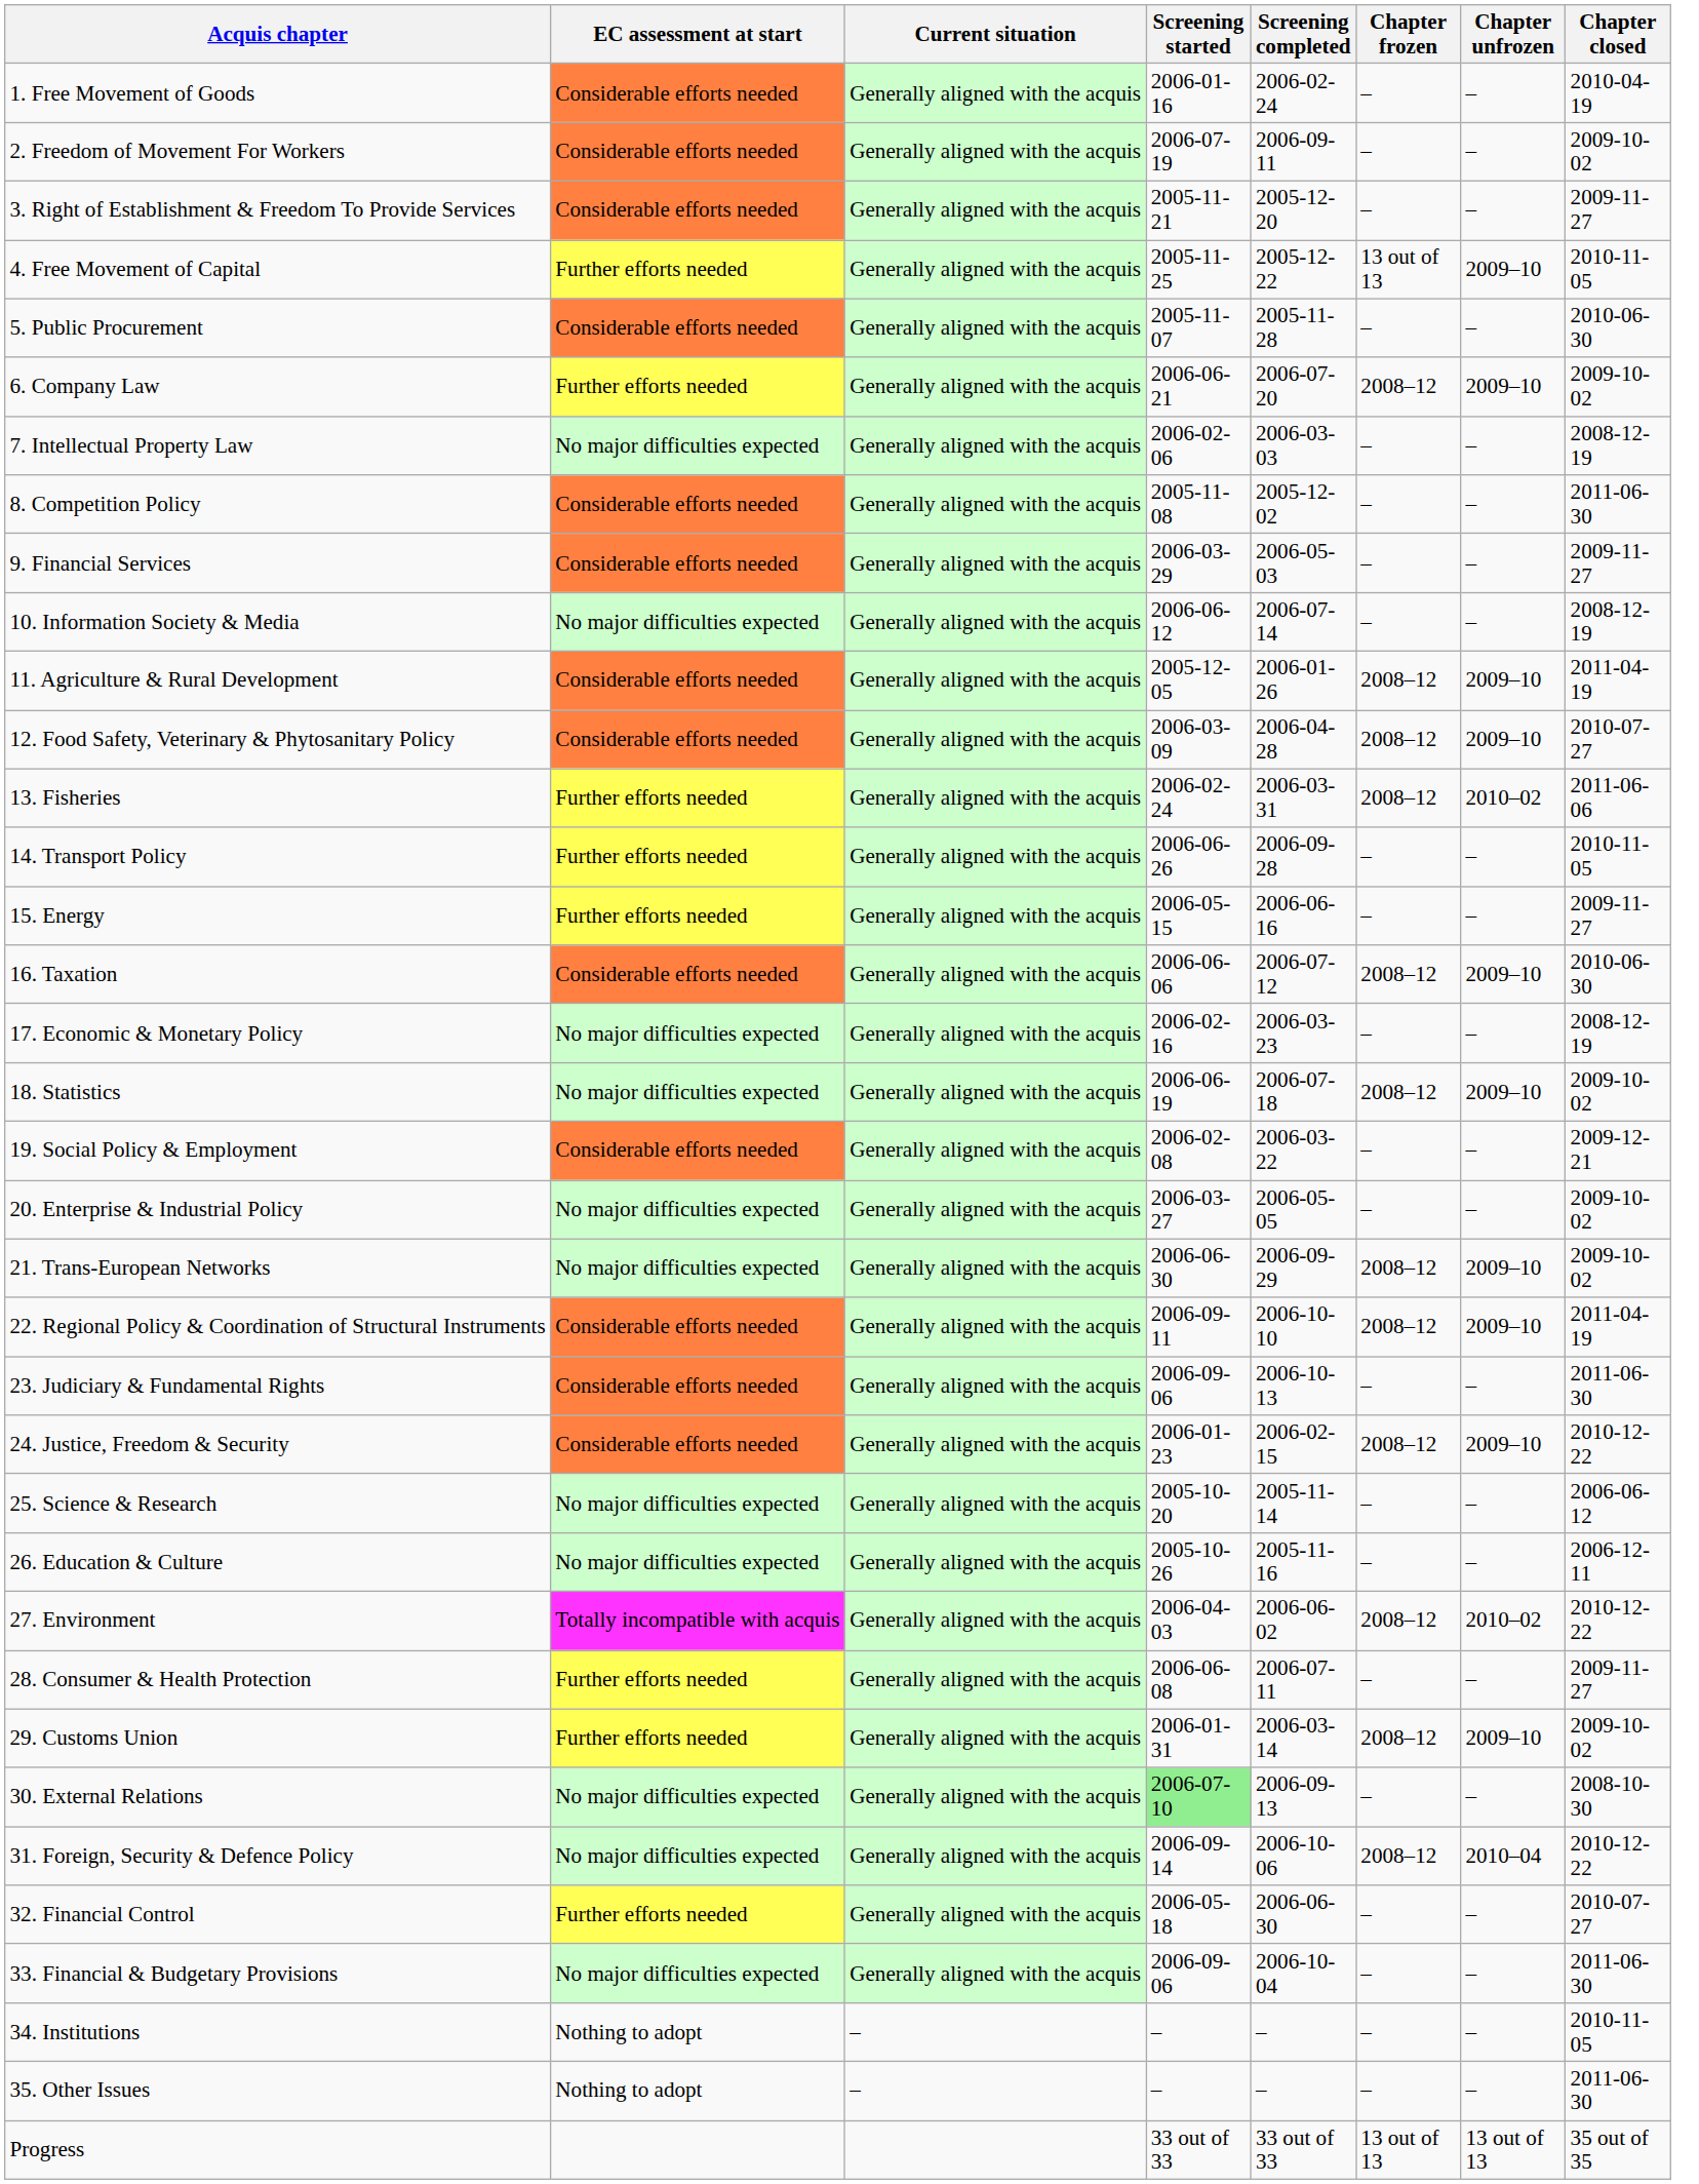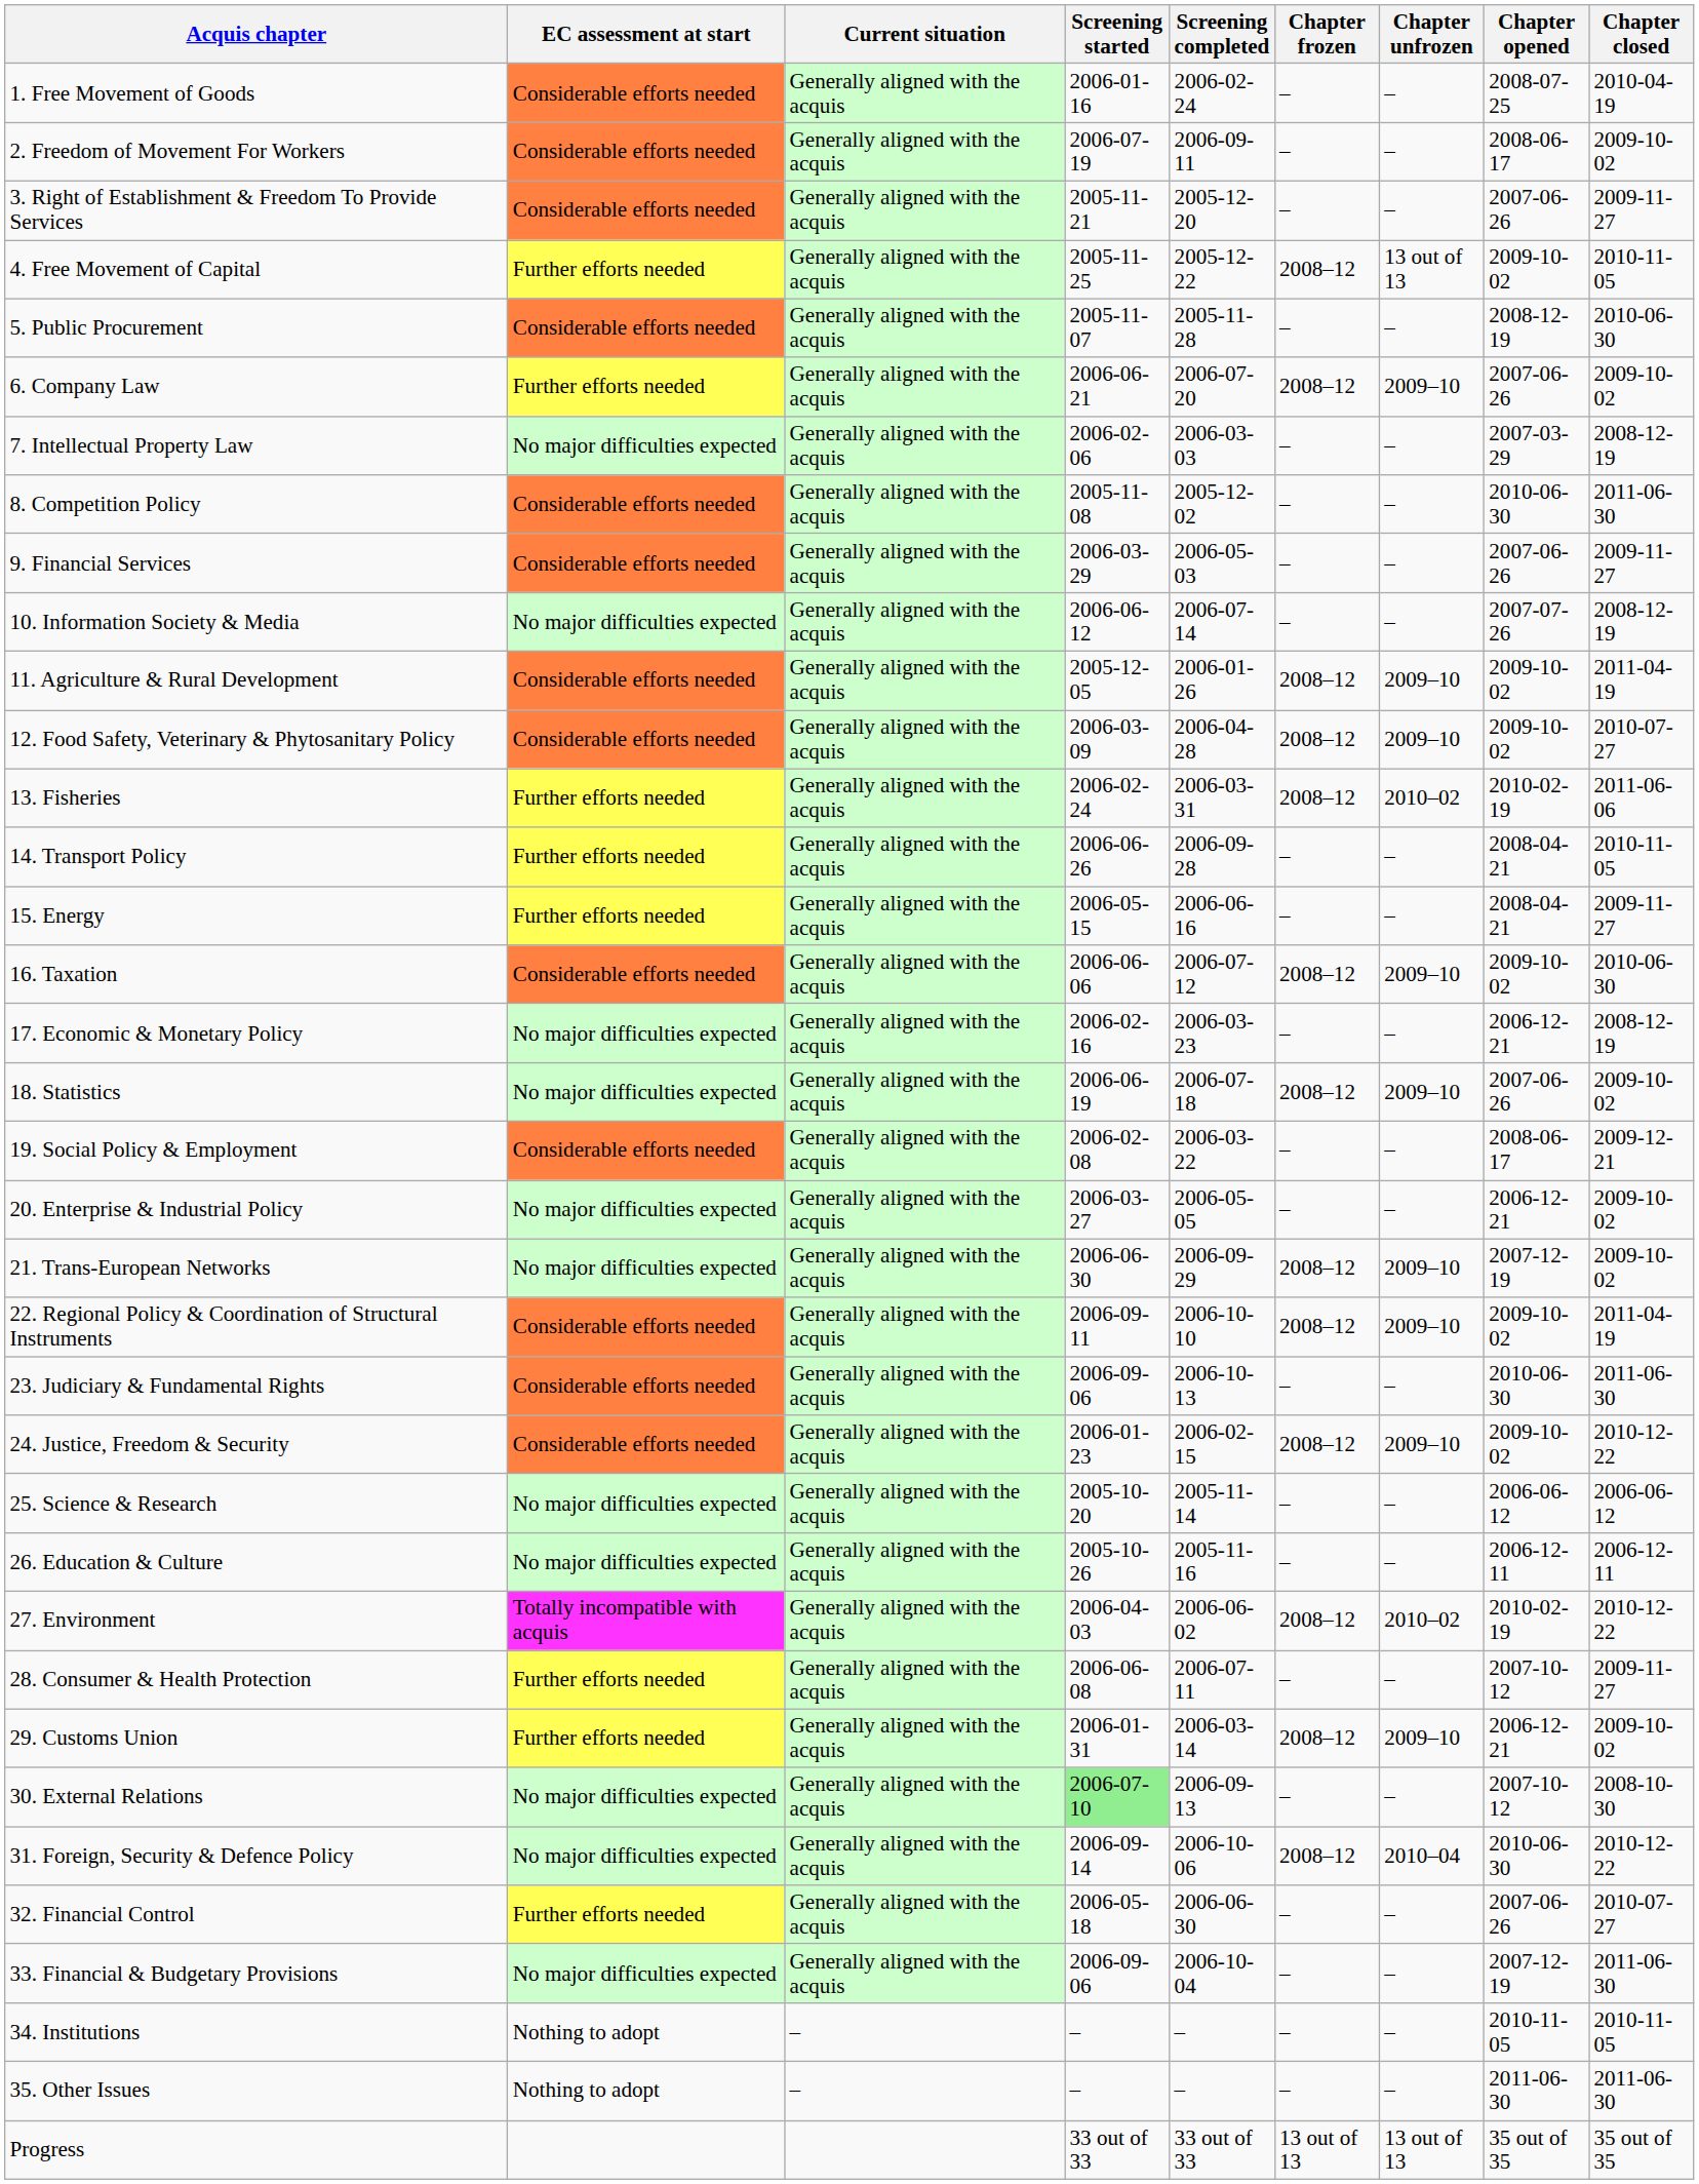+ column: Chapter opened | 2008-07-25 | 2008-06-17 | 2007-06-26 | 2009-10-02 | 2008-12-19 | 2007-06-26 | 2007-03-29 | 2010-06-30 | 2007-06-26 | 2007-07-26 | 2009-10-02 | 2009-10-02 | 2010-02-19 | 2008-04-21 | 2008-04-21 | 2009-10-02 | 2006-12-21 | 2007-06-26 | 2008-06-17 | 2006-12-21 | 2007-12-19 | 2009-10-02 | 2010-06-30 | 2009-10-02 | 2006-06-12 | 2006-12-11 | 2010-02-19 | 2007-10-12 | 2006-12-21 | 2007-10-12 | 2010-06-30 | 2007-06-26 | 2007-12-19 | 2010-11-05 | 2011-06-30 | 35 out of 35
4. Free Movement of Capital | Chapter frozen: 13 out of 13 -> 2008–12
4. Free Movement of Capital | Chapter unfrozen: 2009–10 -> 13 out of 13
